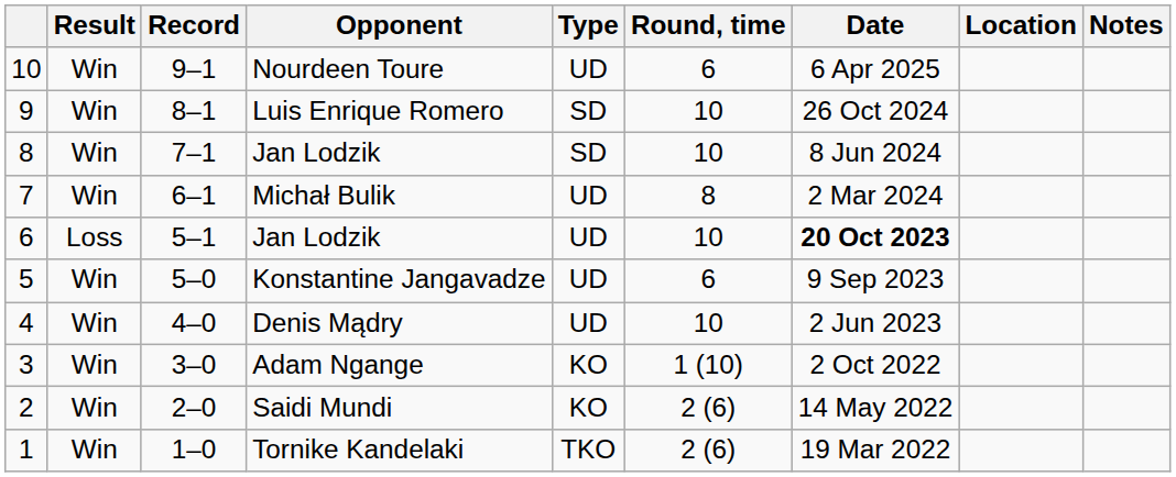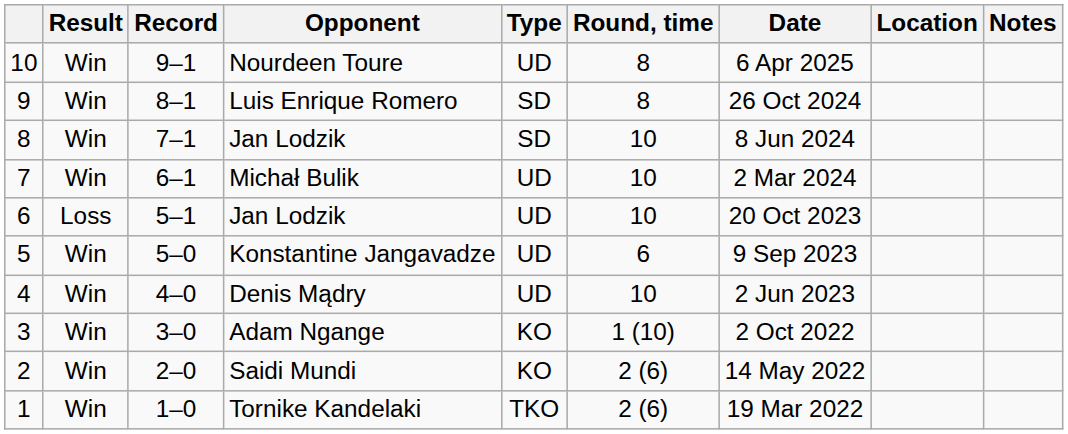Nourdeen Toure | Round, time: 6 -> 8
Luis Enrique Romero | Round, time: 10 -> 8
Michał Bulik | Round, time: 8 -> 10
6 / Jan Lodzik | Date: bold -> normal
